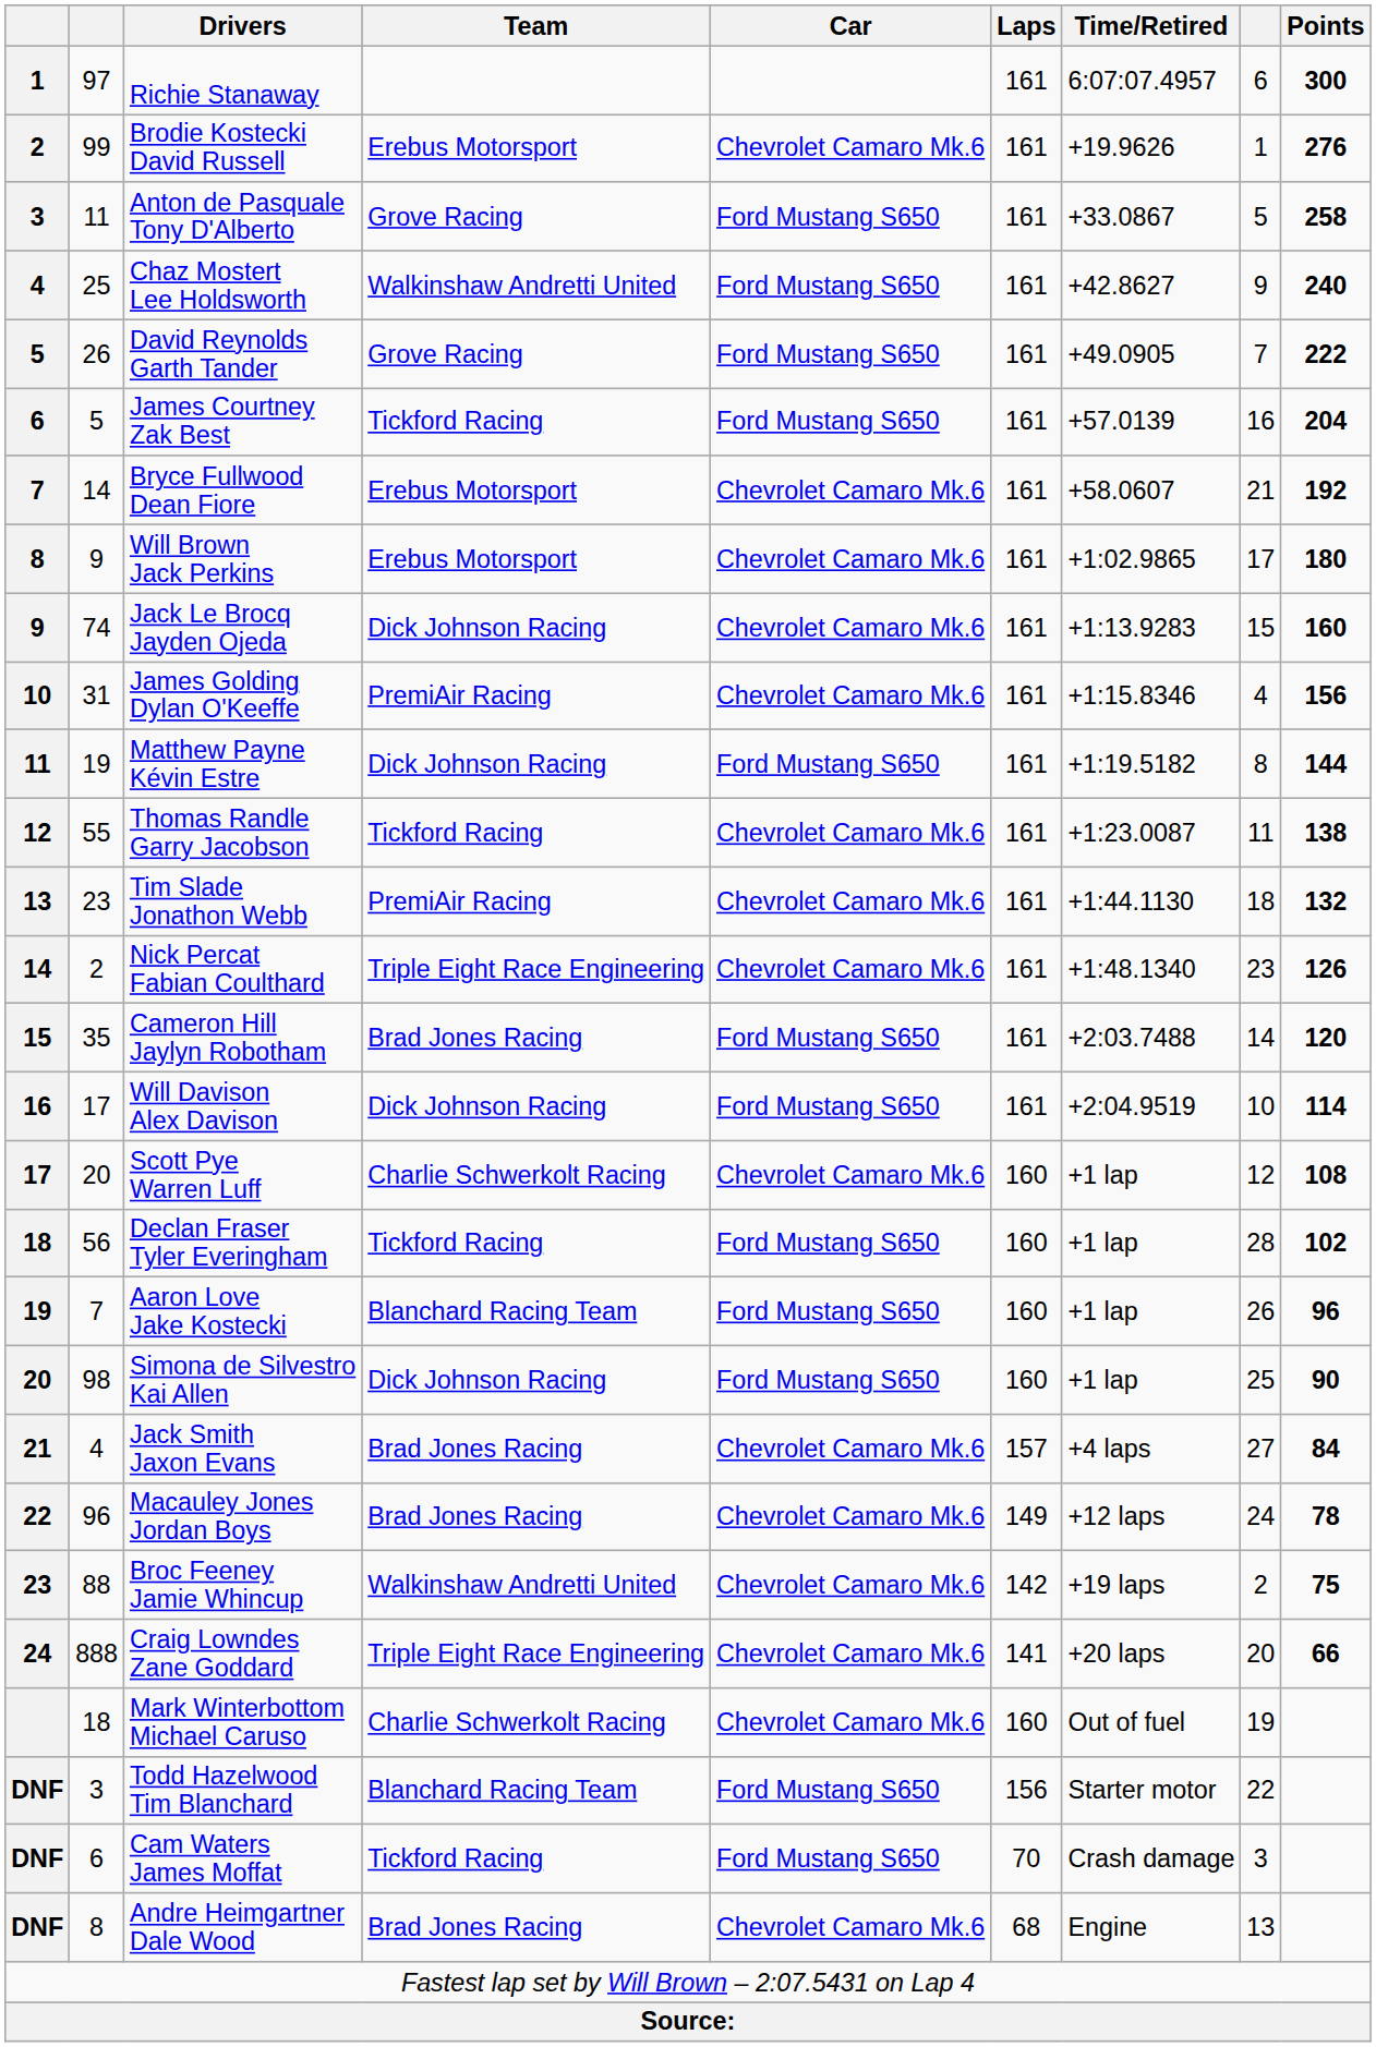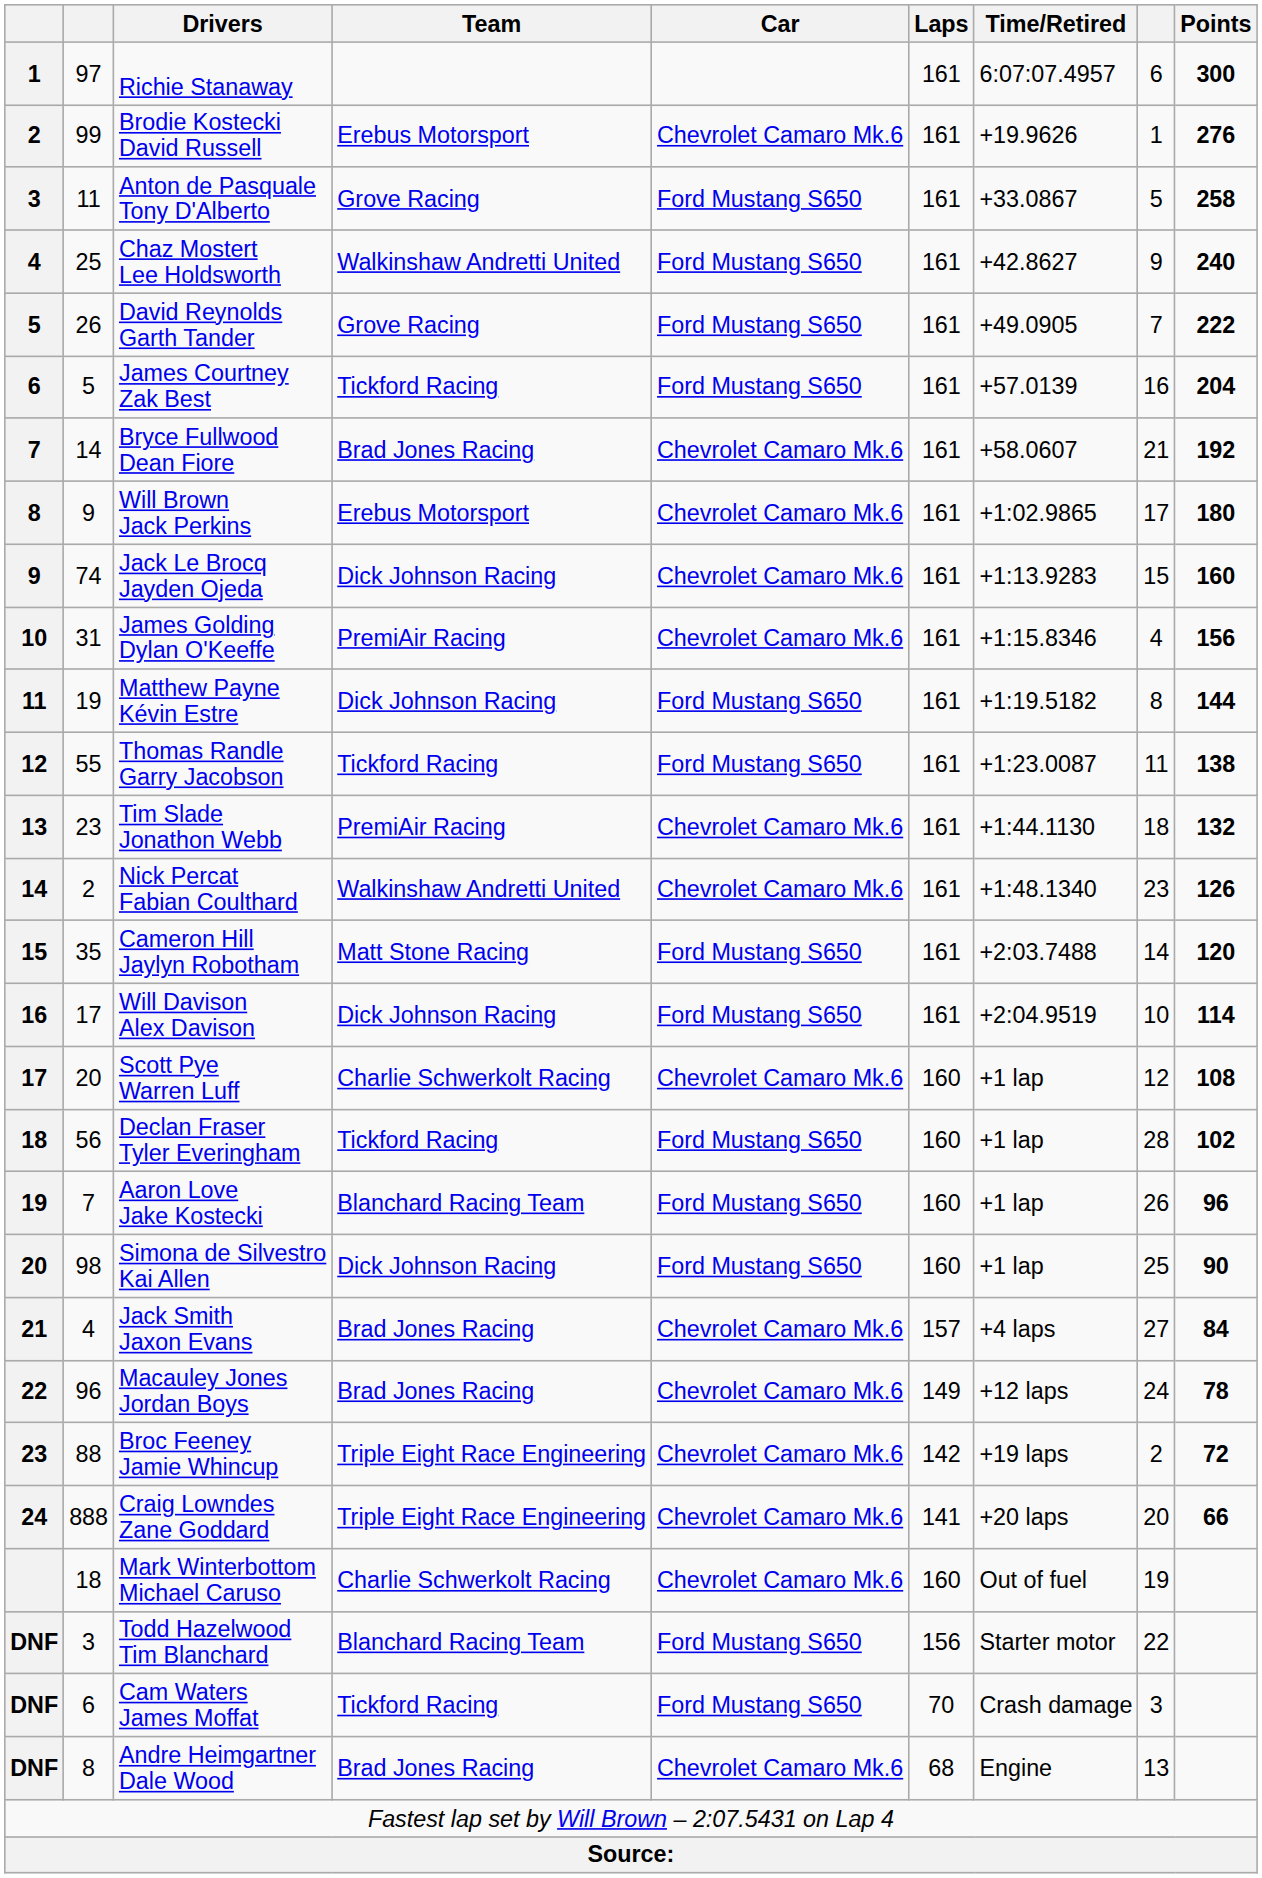Bryce Fullwood Dean Fiore | Team: Erebus Motorsport -> Brad Jones Racing
Thomas Randle Garry Jacobson | Car: Chevrolet Camaro Mk.6 -> Ford Mustang S650
Nick Percat Fabian Coulthard | Team: Triple Eight Race Engineering -> Walkinshaw Andretti United
Cameron Hill Jaylyn Robotham | Team: Brad Jones Racing -> Matt Stone Racing
Broc Feeney Jamie Whincup | Team: Walkinshaw Andretti United -> Triple Eight Race Engineering
Broc Feeney Jamie Whincup | Points: 75 -> 72
